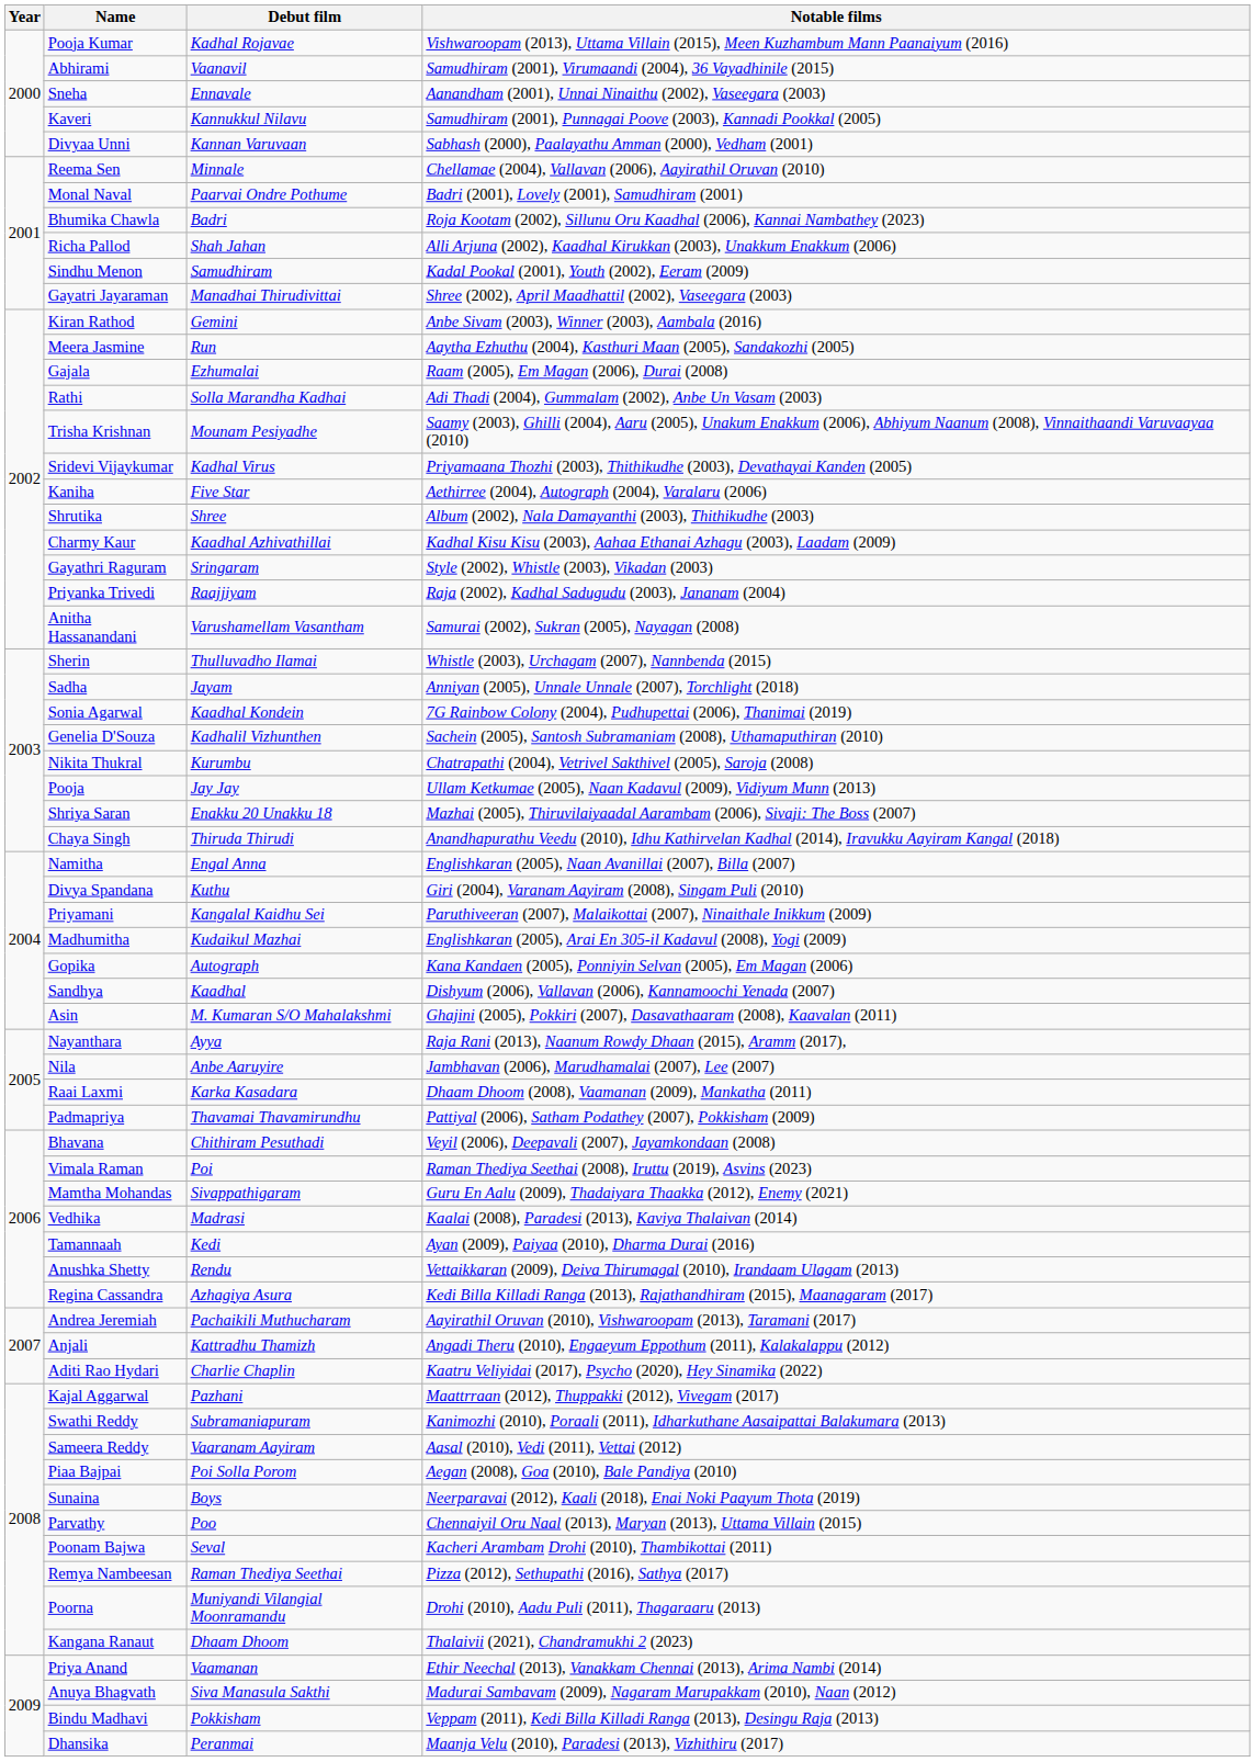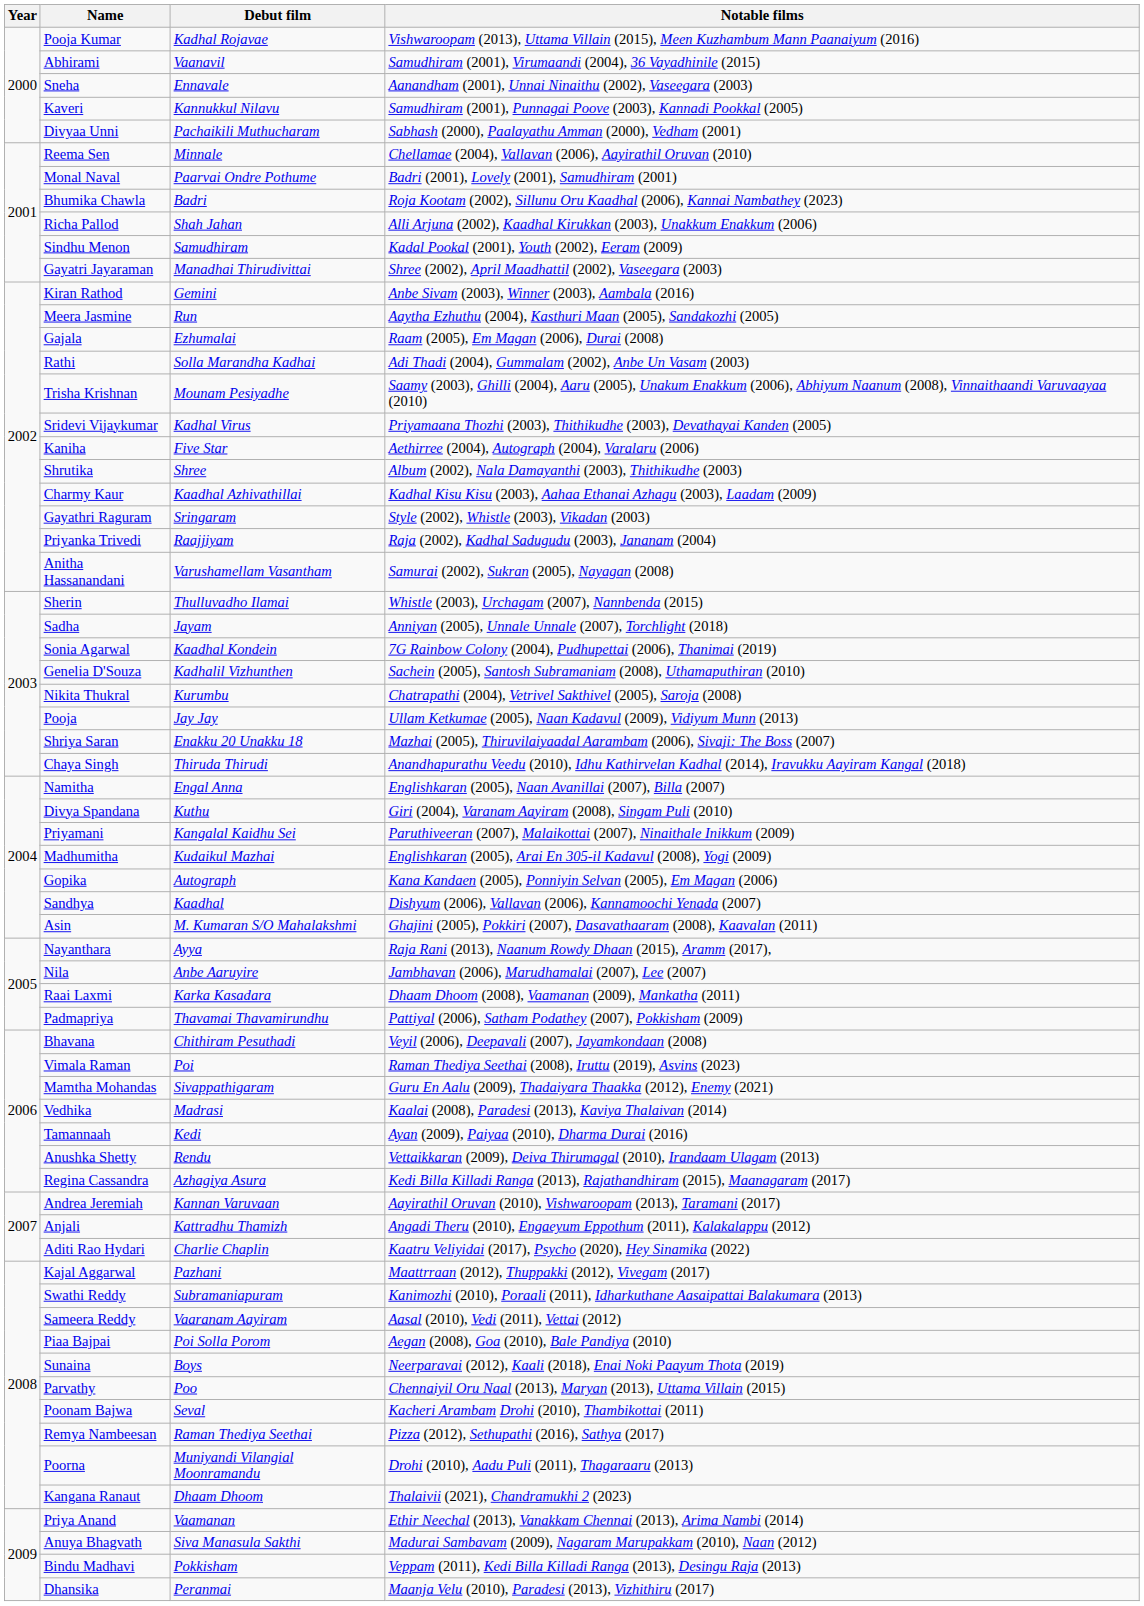Divyaa Unni | Debut film: Kannan Varuvaan -> Pachaikili Muthucharam
Andrea Jeremiah | Debut film: Pachaikili Muthucharam -> Kannan Varuvaan
